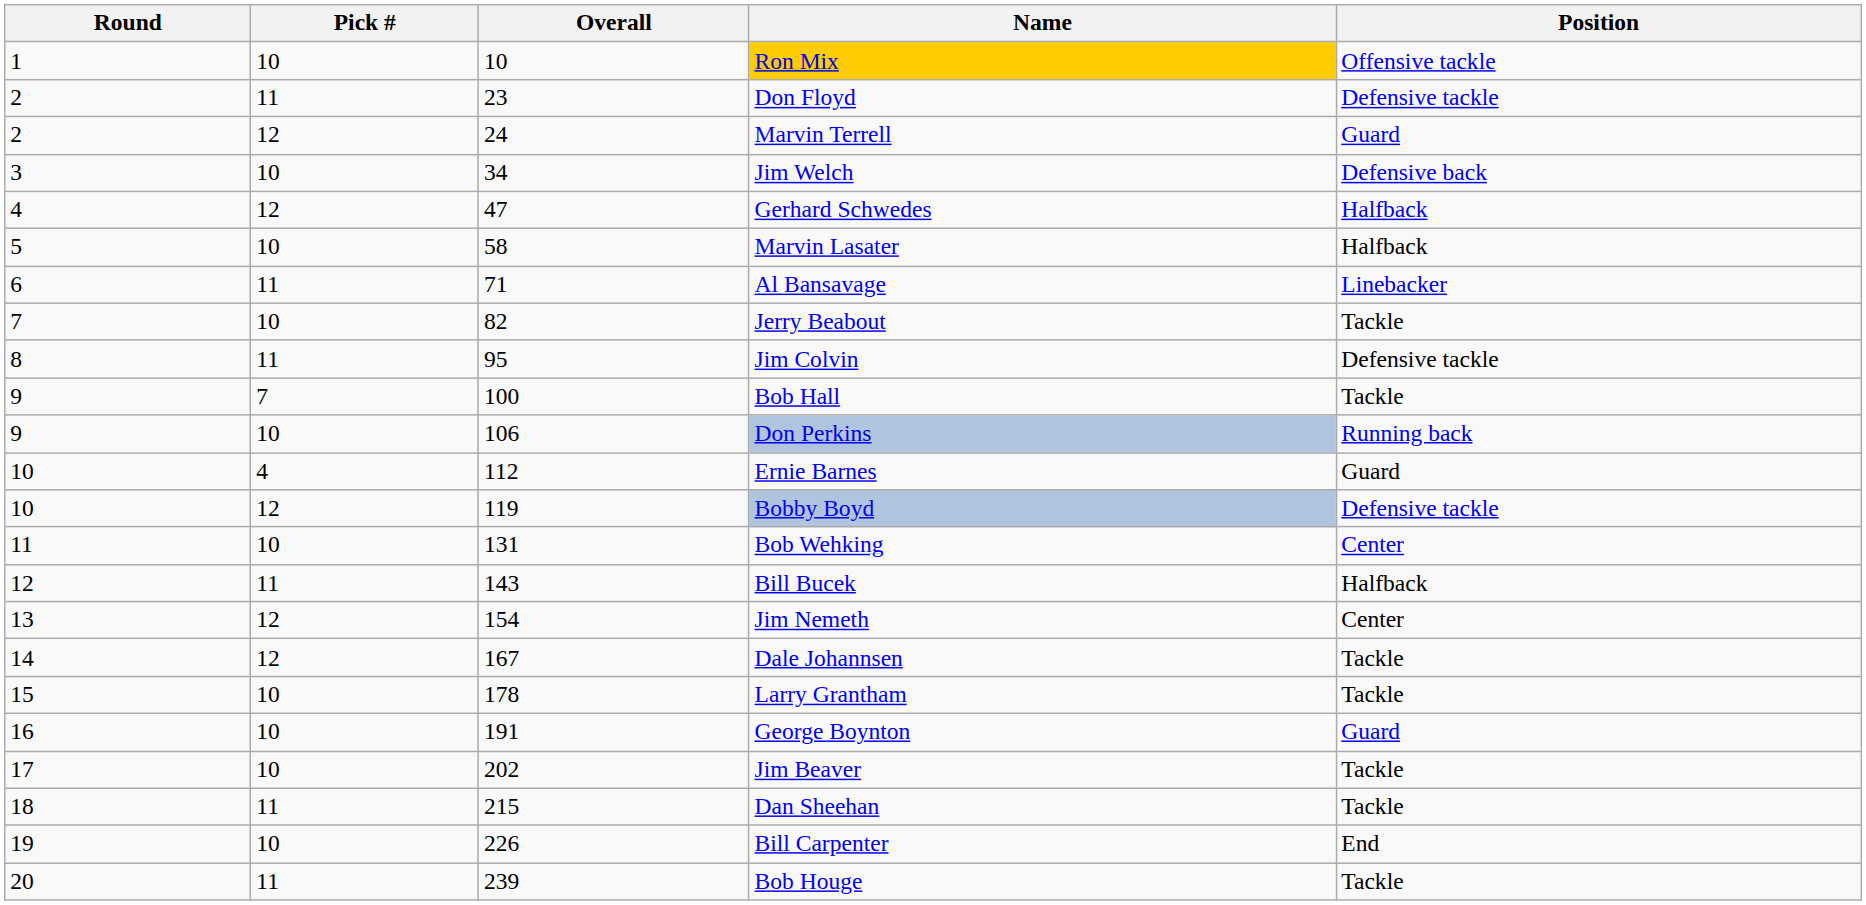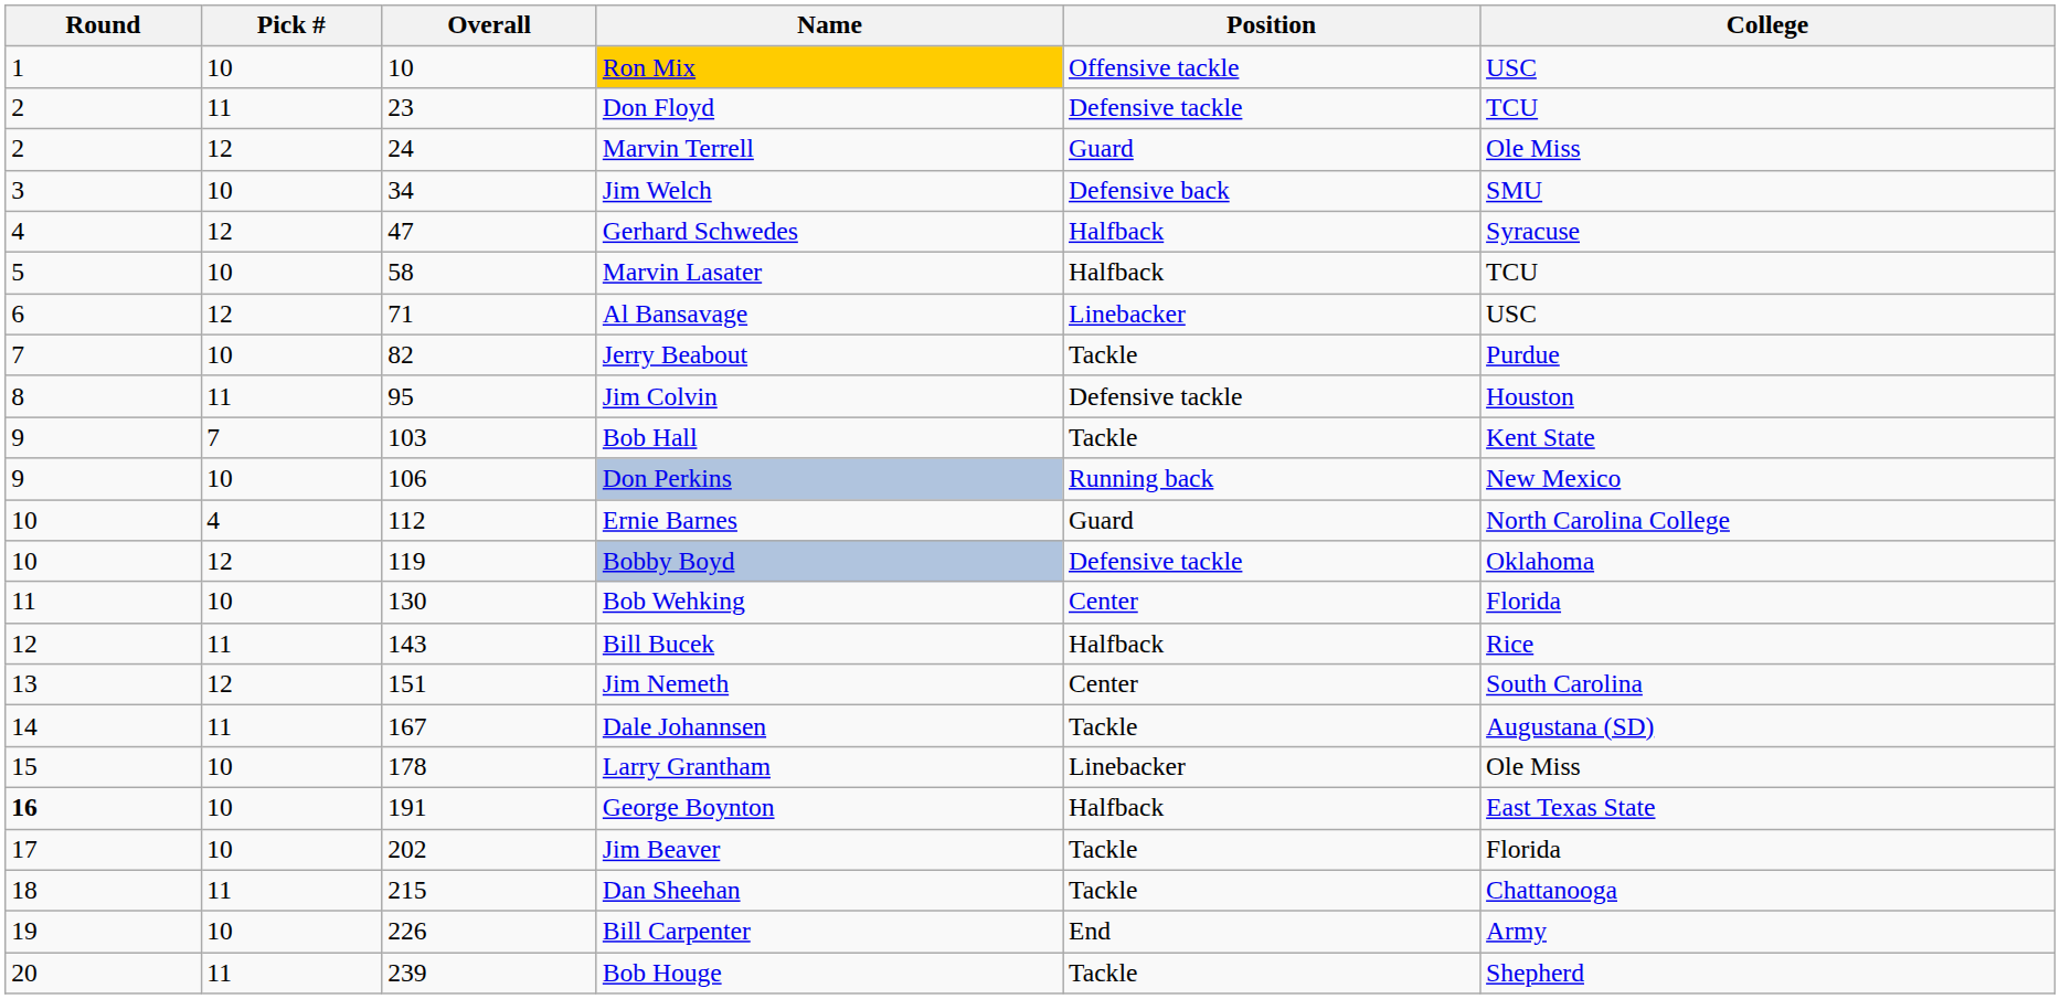+ column: College | USC | TCU | Ole Miss | SMU | Syracuse | TCU | USC | Purdue | Houston | Kent State | New Mexico | North Carolina College | Oklahoma | Florida | Rice | South Carolina | Augustana (SD) | Ole Miss | East Texas State | Florida | Chattanooga | Army | Shepherd
Al Bansavage | Pick #: 11 -> 12
Bob Hall | Overall: 100 -> 103
Bob Wehking | Overall: 131 -> 130
Jim Nemeth | Overall: 154 -> 151
Dale Johannsen | Pick #: 12 -> 11
Larry Grantham | Position: Tackle -> Linebacker
George Boynton | Round: normal -> bold
George Boynton | Position: Guard -> Halfback
